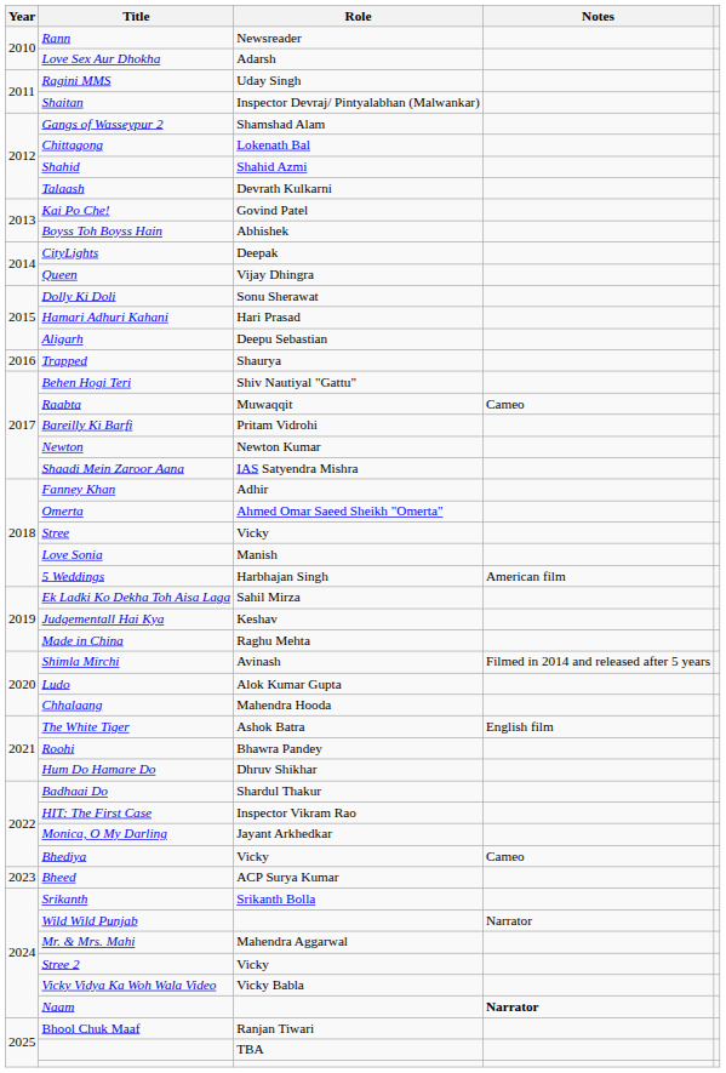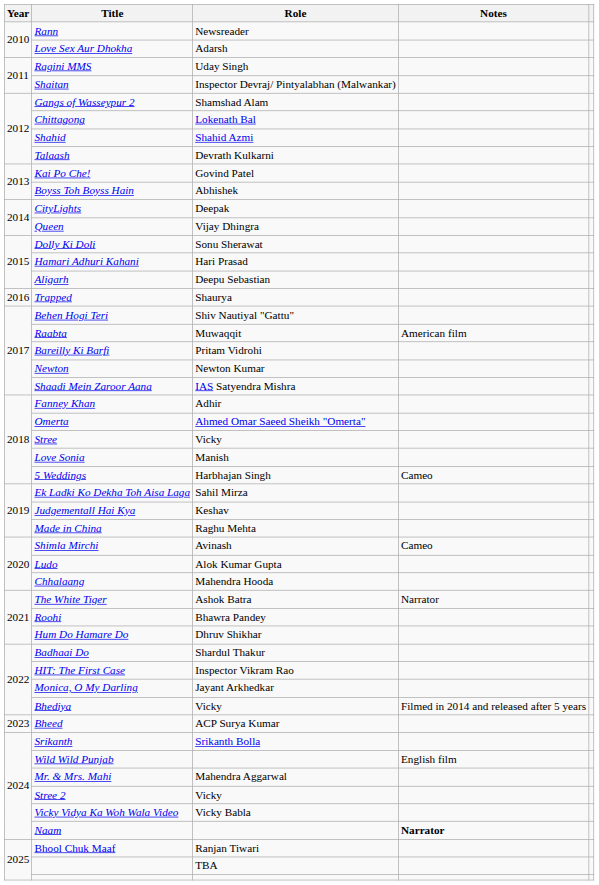Raabta | Notes: Cameo -> American film
5 Weddings | Notes: American film -> Cameo
Shimla Mirchi | Notes: Filmed in 2014 and released after 5 years -> Cameo
The White Tiger | Notes: English film -> Narrator
Bhediya | Notes: Cameo -> Filmed in 2014 and released after 5 years
Wild Wild Punjab | Notes: Narrator -> English film
